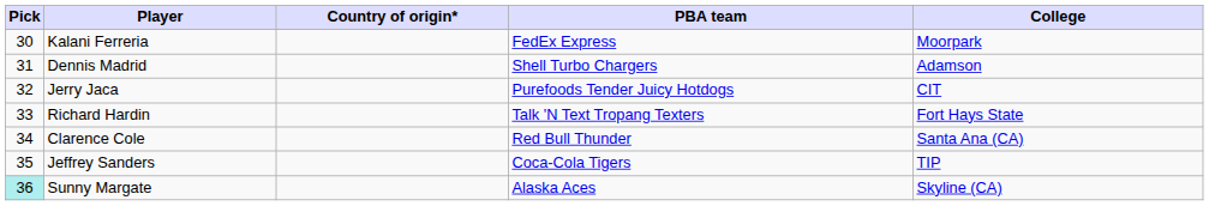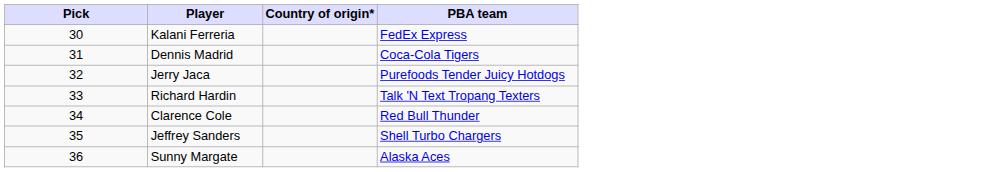- column: College | Moorpark | Adamson | CIT | Fort Hays State | Santa Ana (CA) | TIP | Skyline (CA)
Dennis Madrid | PBA team: Shell Turbo Chargers -> Coca-Cola Tigers
Jeffrey Sanders | PBA team: Coca-Cola Tigers -> Shell Turbo Chargers
Sunny Margate | Pick: paleturquoise background -> no background
